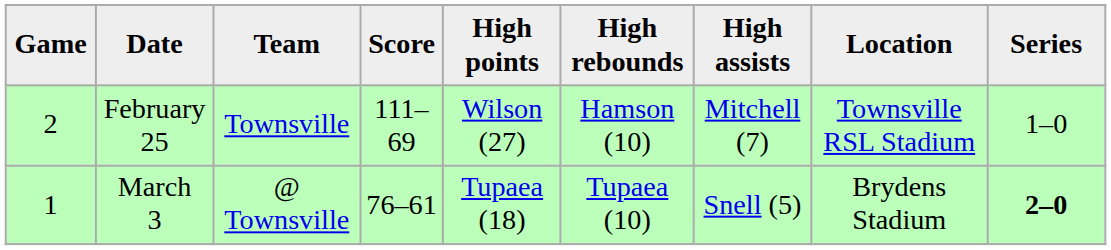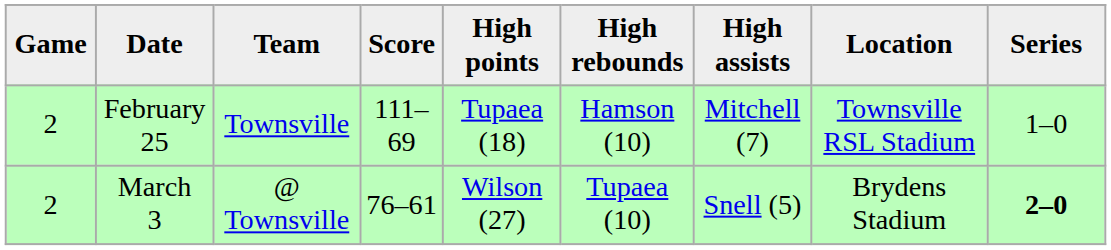February 25 | High points: Wilson (27) -> Tupaea (18)
March 3 | Game: 1 -> 2
March 3 | High points: Tupaea (18) -> Wilson (27)
